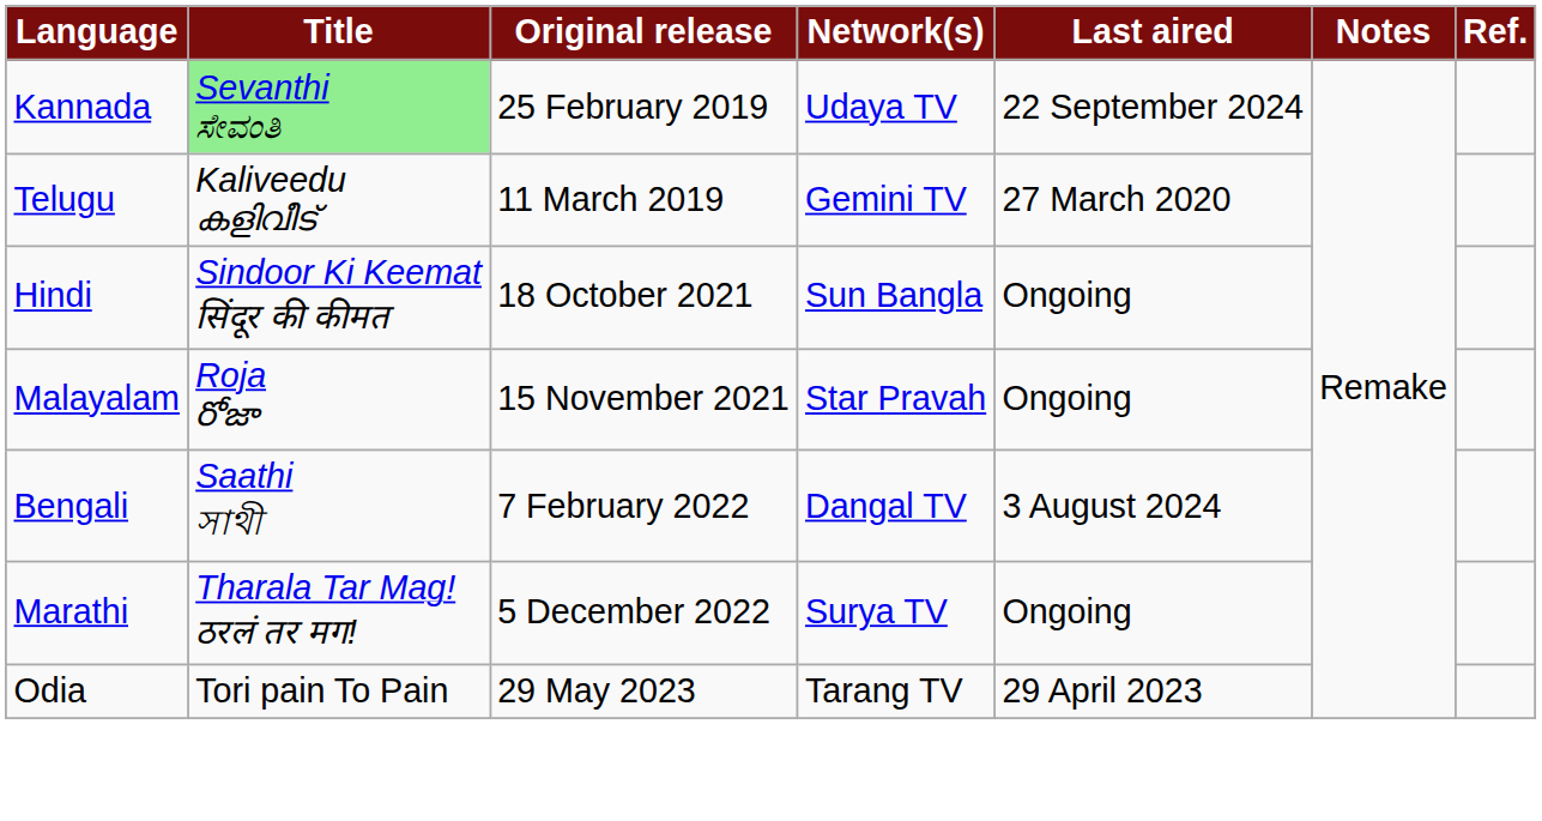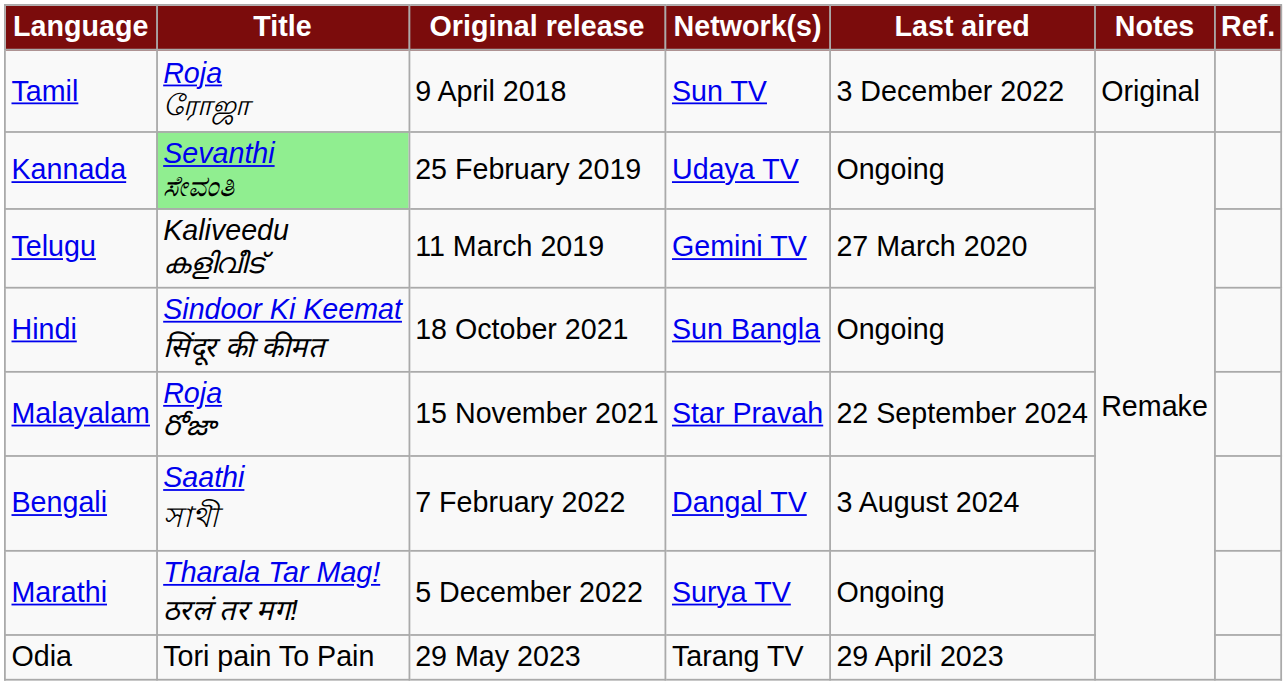+ row: Tamil | Roja ரோஜா | 9 April 2018 | Sun TV | 3 December 2022 | Original
Kannada | Last aired: 22 September 2024 -> Ongoing
Malayalam | Last aired: Ongoing -> 22 September 2024
